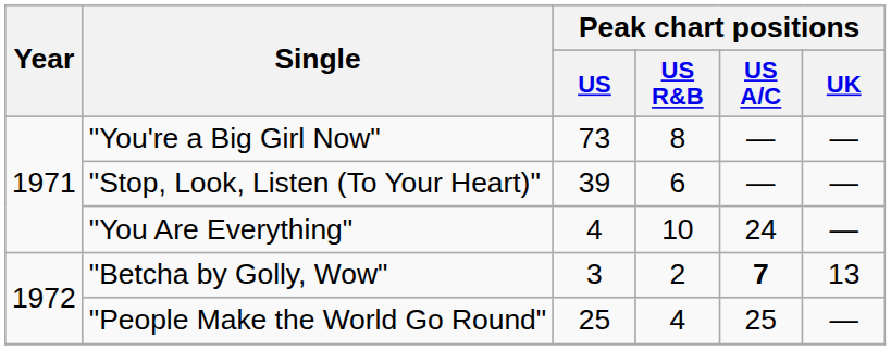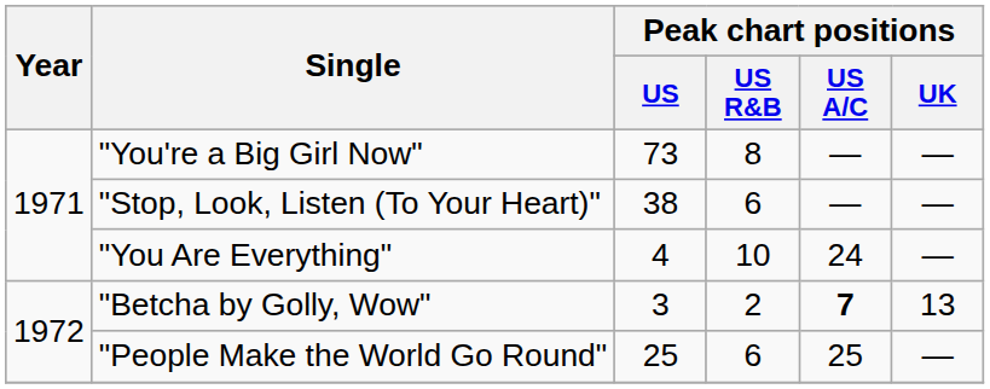"Stop, Look, Listen (To Your Heart)" | Peak chart positions / US: 39 -> 38
"People Make the World Go Round" | Peak chart positions / US R&B: 4 -> 6
